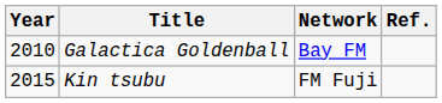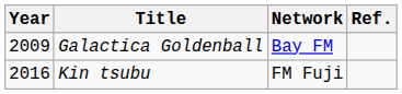Galactica Goldenball | Year: 2010 -> 2009
Kin tsubu | Year: 2015 -> 2016
